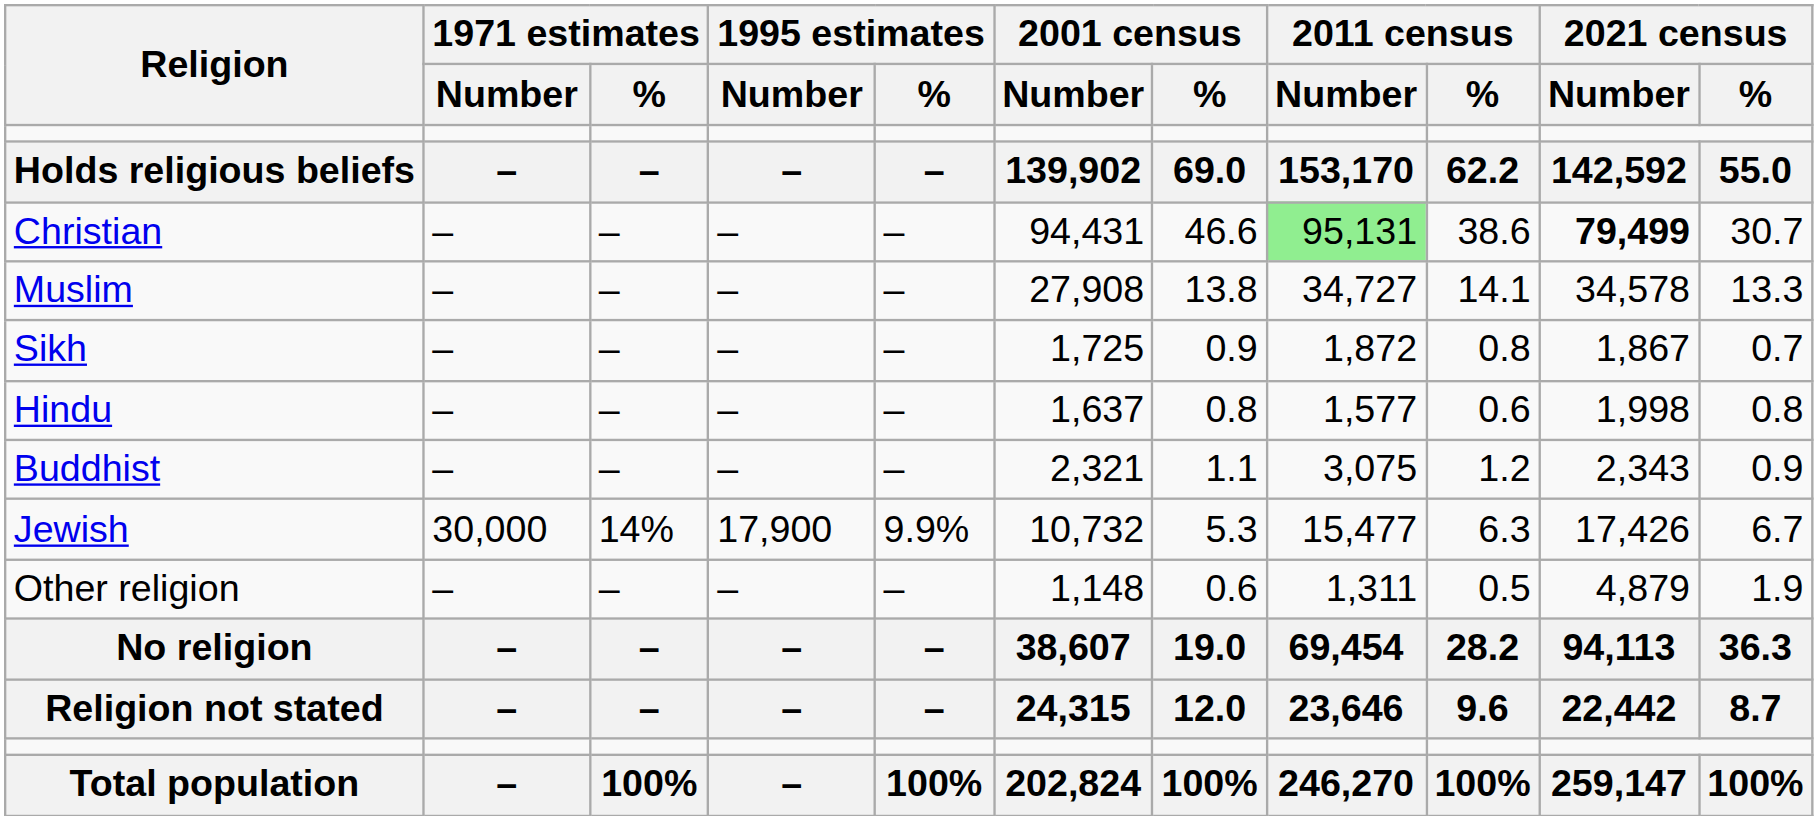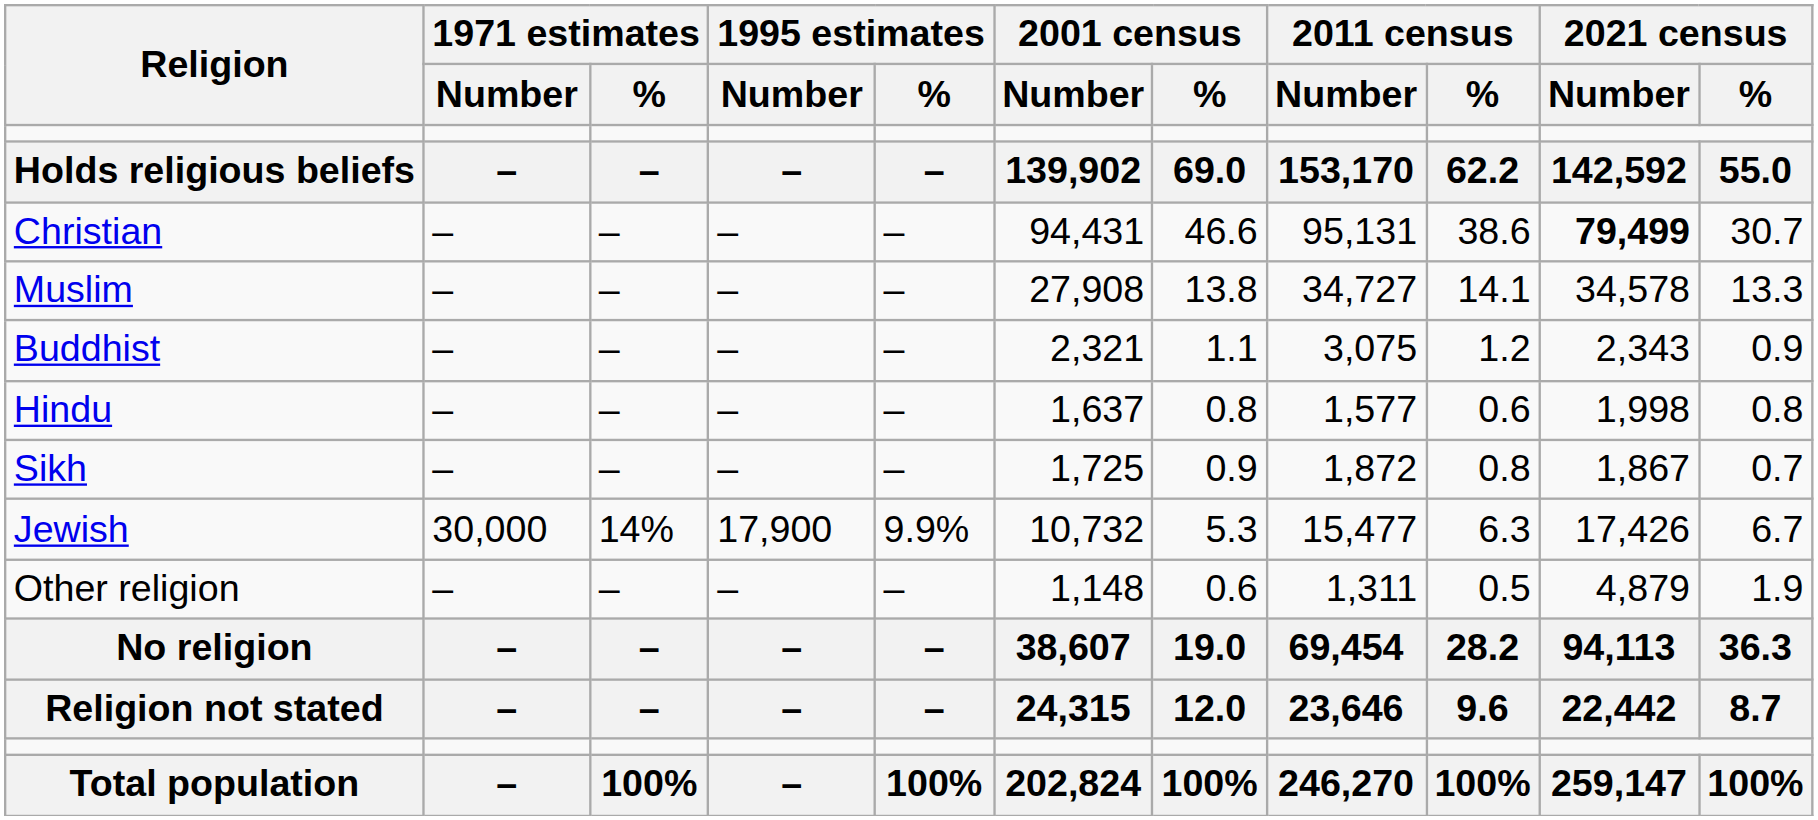Christian | 2011 census / Number: lightgreen background -> no background
rows swapped: Sikh <-> Buddhist
